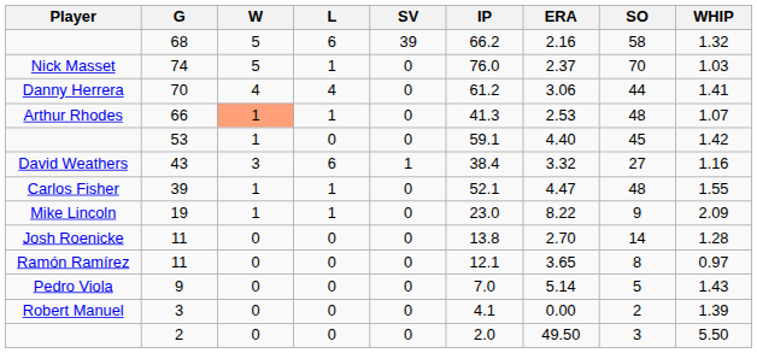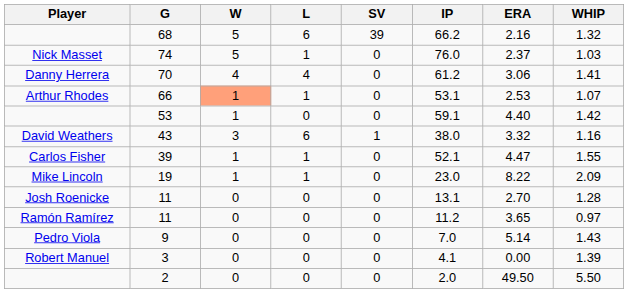- column: SO | 58 | 70 | 44 | 48 | 45 | 27 | 48 | 9 | 14 | 8 | 5 | 2 | 3
66 | IP: 41.3 -> 53.1
43 | IP: 38.4 -> 38.0
Josh Roenicke / 11 | IP: 13.8 -> 13.1
Ramón Ramírez / 11 | IP: 12.1 -> 11.2
